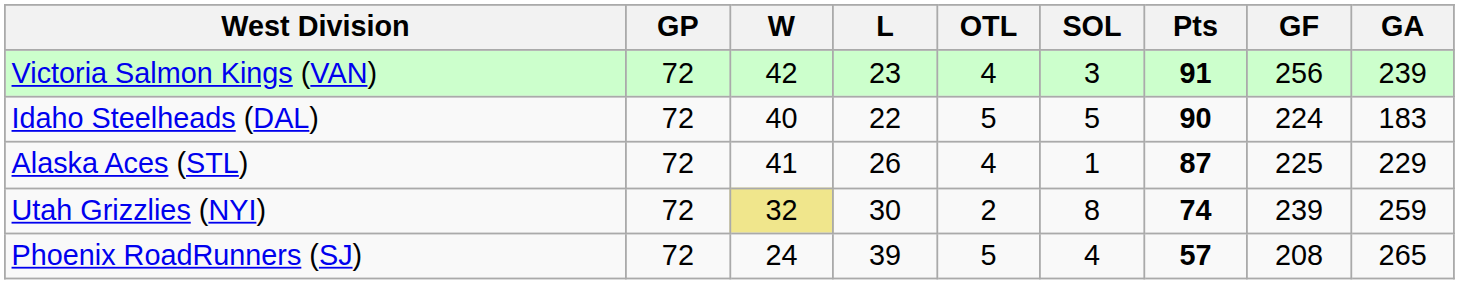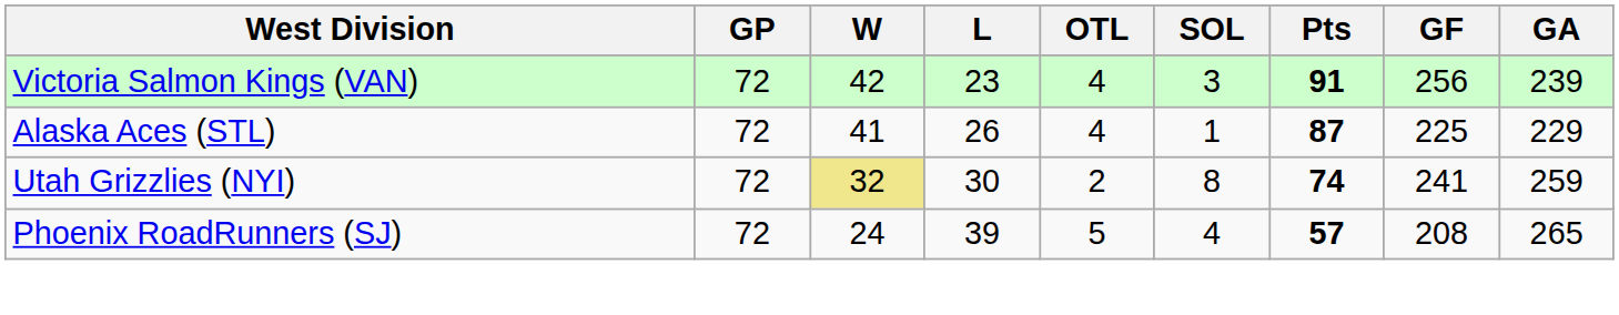- row: Idaho Steelheads (DAL) | 72 | 40 | 22 | 5 | 5 | 90 | 224 | 183
Utah Grizzlies (NYI) | GF: 239 -> 241
